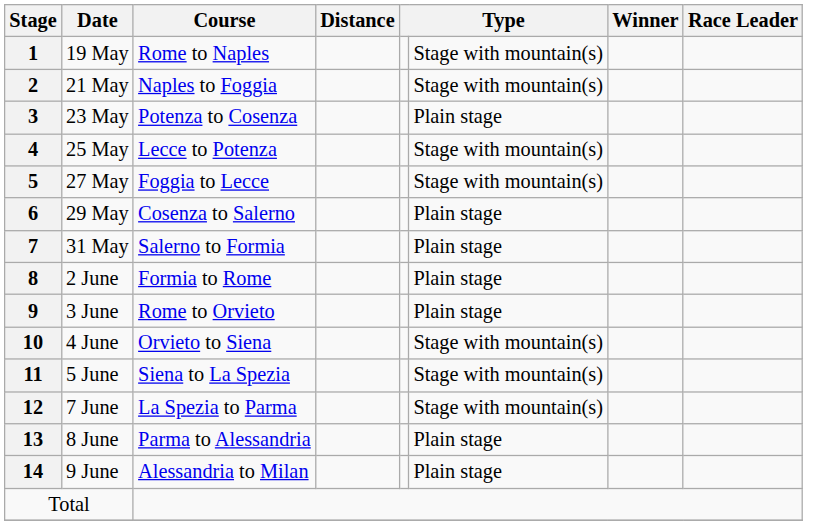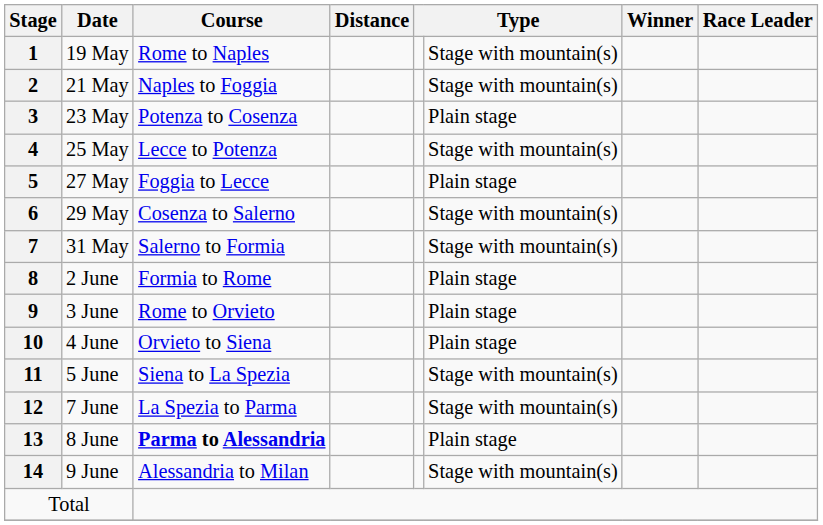5 | column 6: Stage with mountain(s) -> Plain stage
6 | column 6: Plain stage -> Stage with mountain(s)
7 | column 6: Plain stage -> Stage with mountain(s)
10 | column 6: Stage with mountain(s) -> Plain stage
13 | Course: normal -> bold
14 | column 6: Plain stage -> Stage with mountain(s)
